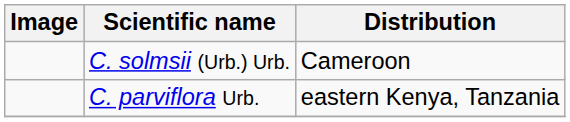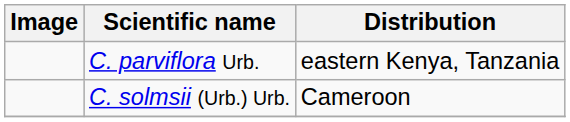rows swapped: C. parviflora Urb. <-> C. solmsii (Urb.) Urb.
